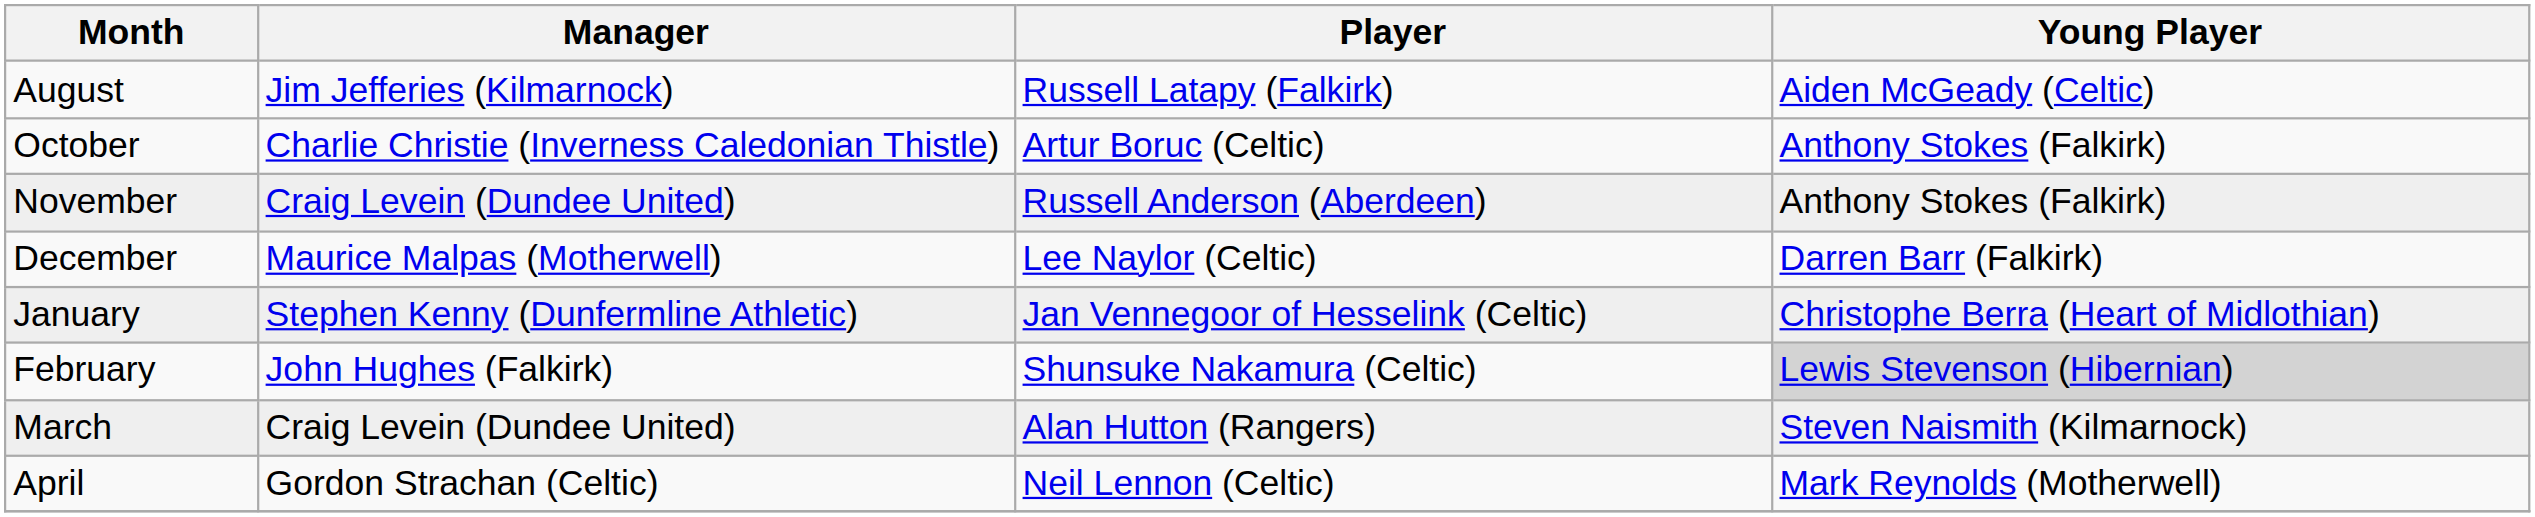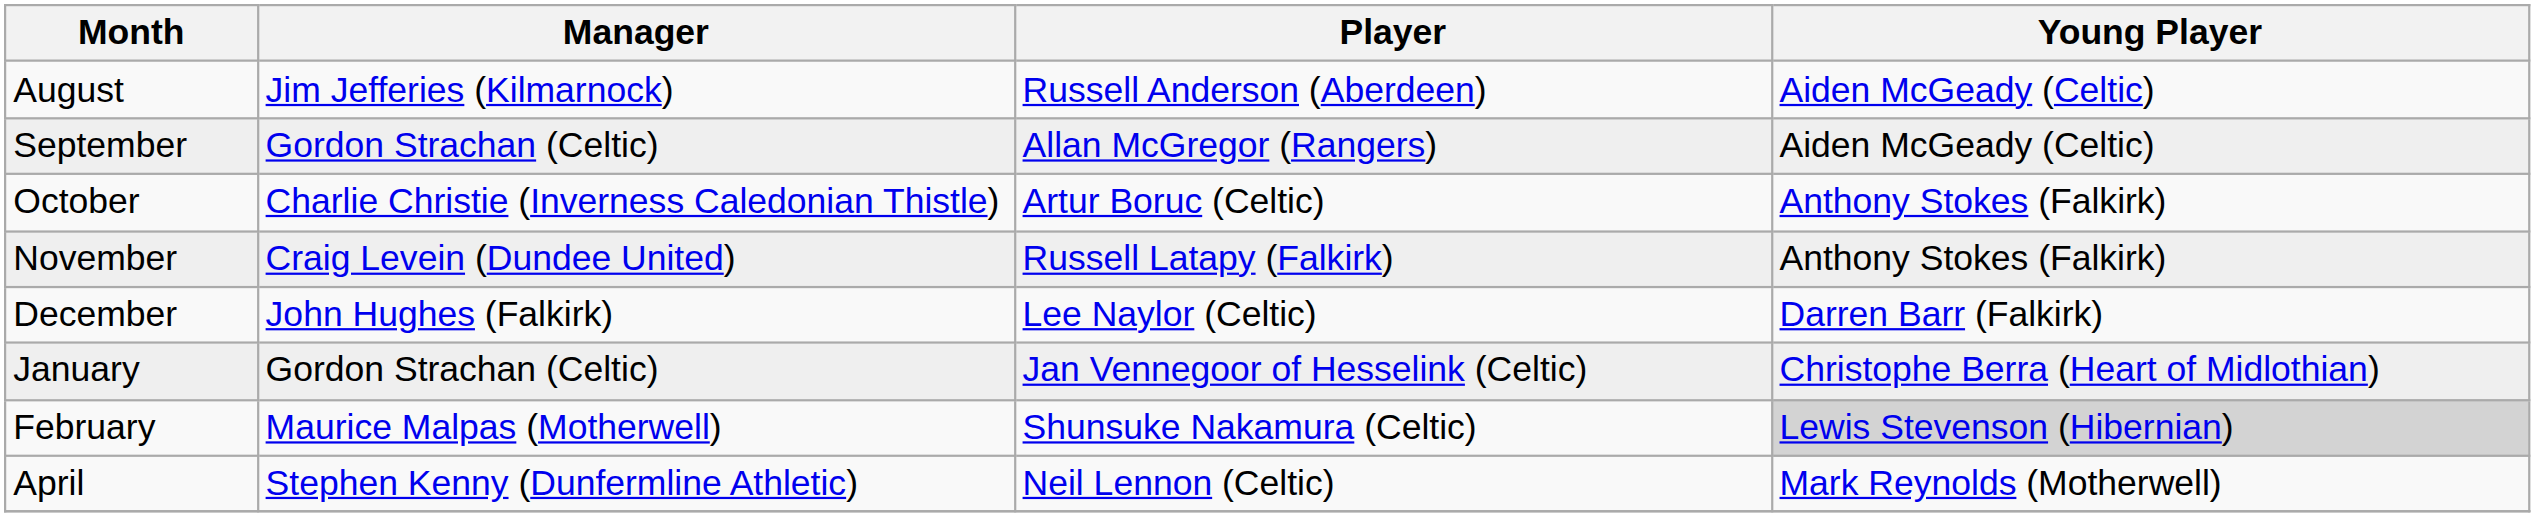August | Player: Russell Latapy (Falkirk) -> Russell Anderson (Aberdeen)
+ row: September | Gordon Strachan (Celtic) | Allan McGregor (Rangers) | Aiden McGeady (Celtic)
November | Player: Russell Anderson (Aberdeen) -> Russell Latapy (Falkirk)
December | Manager: Maurice Malpas (Motherwell) -> John Hughes (Falkirk)
January | Manager: Stephen Kenny (Dunfermline Athletic) -> Gordon Strachan (Celtic)
February | Manager: John Hughes (Falkirk) -> Maurice Malpas (Motherwell)
- row: March | Craig Levein (Dundee United) | Alan Hutton (Rangers) | Steven Naismith (Kilmarnock)
April | Manager: Gordon Strachan (Celtic) -> Stephen Kenny (Dunfermline Athletic)
